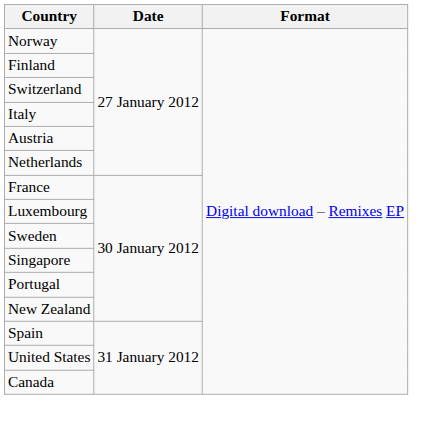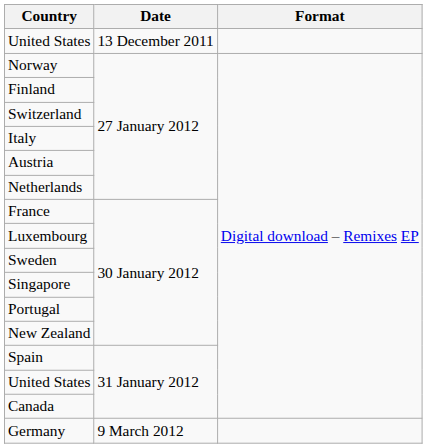+ row: United States | 13 December 2011
+ row: Germany | 9 March 2012
